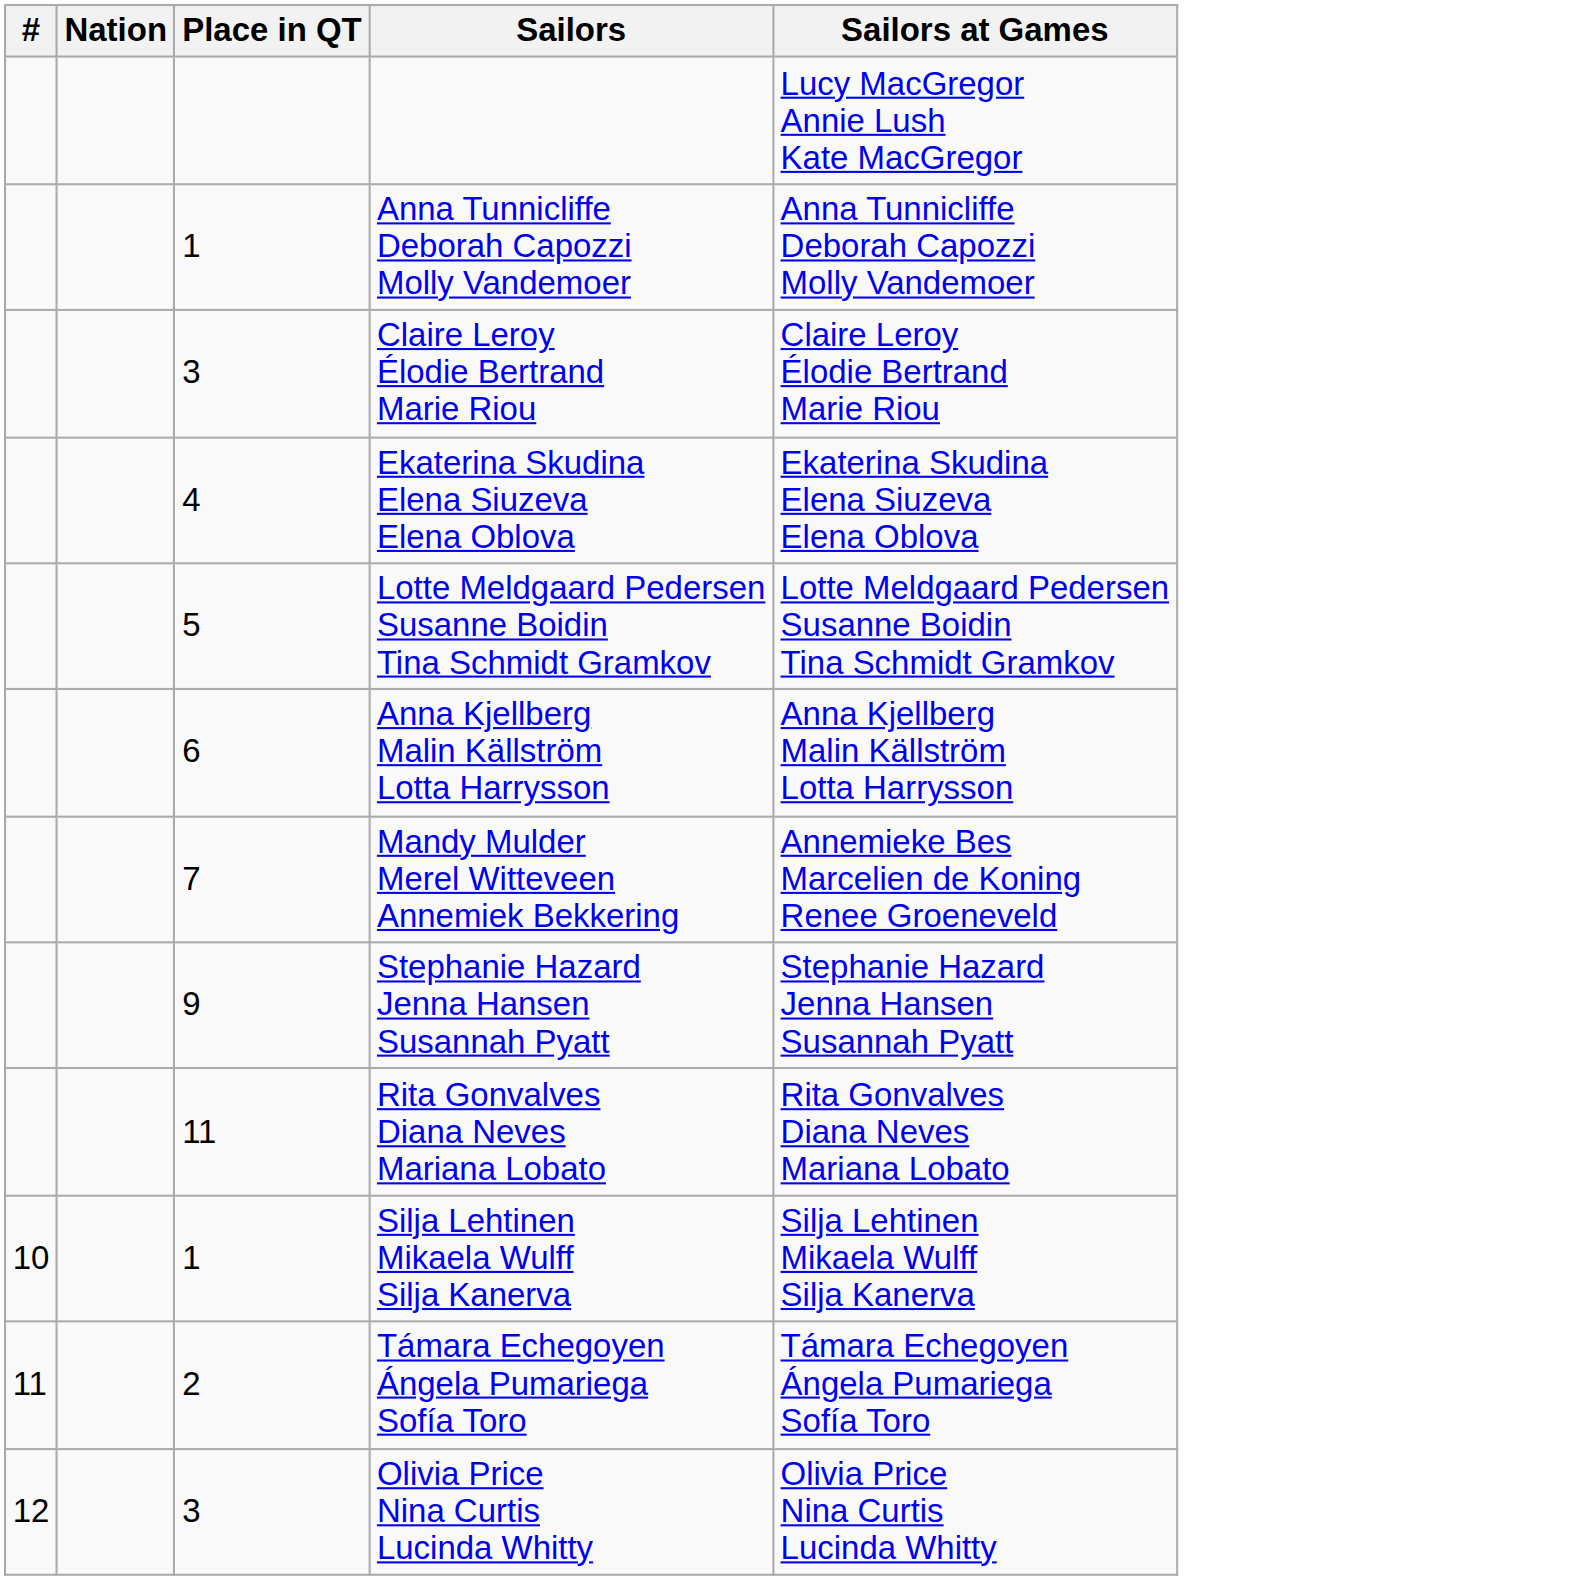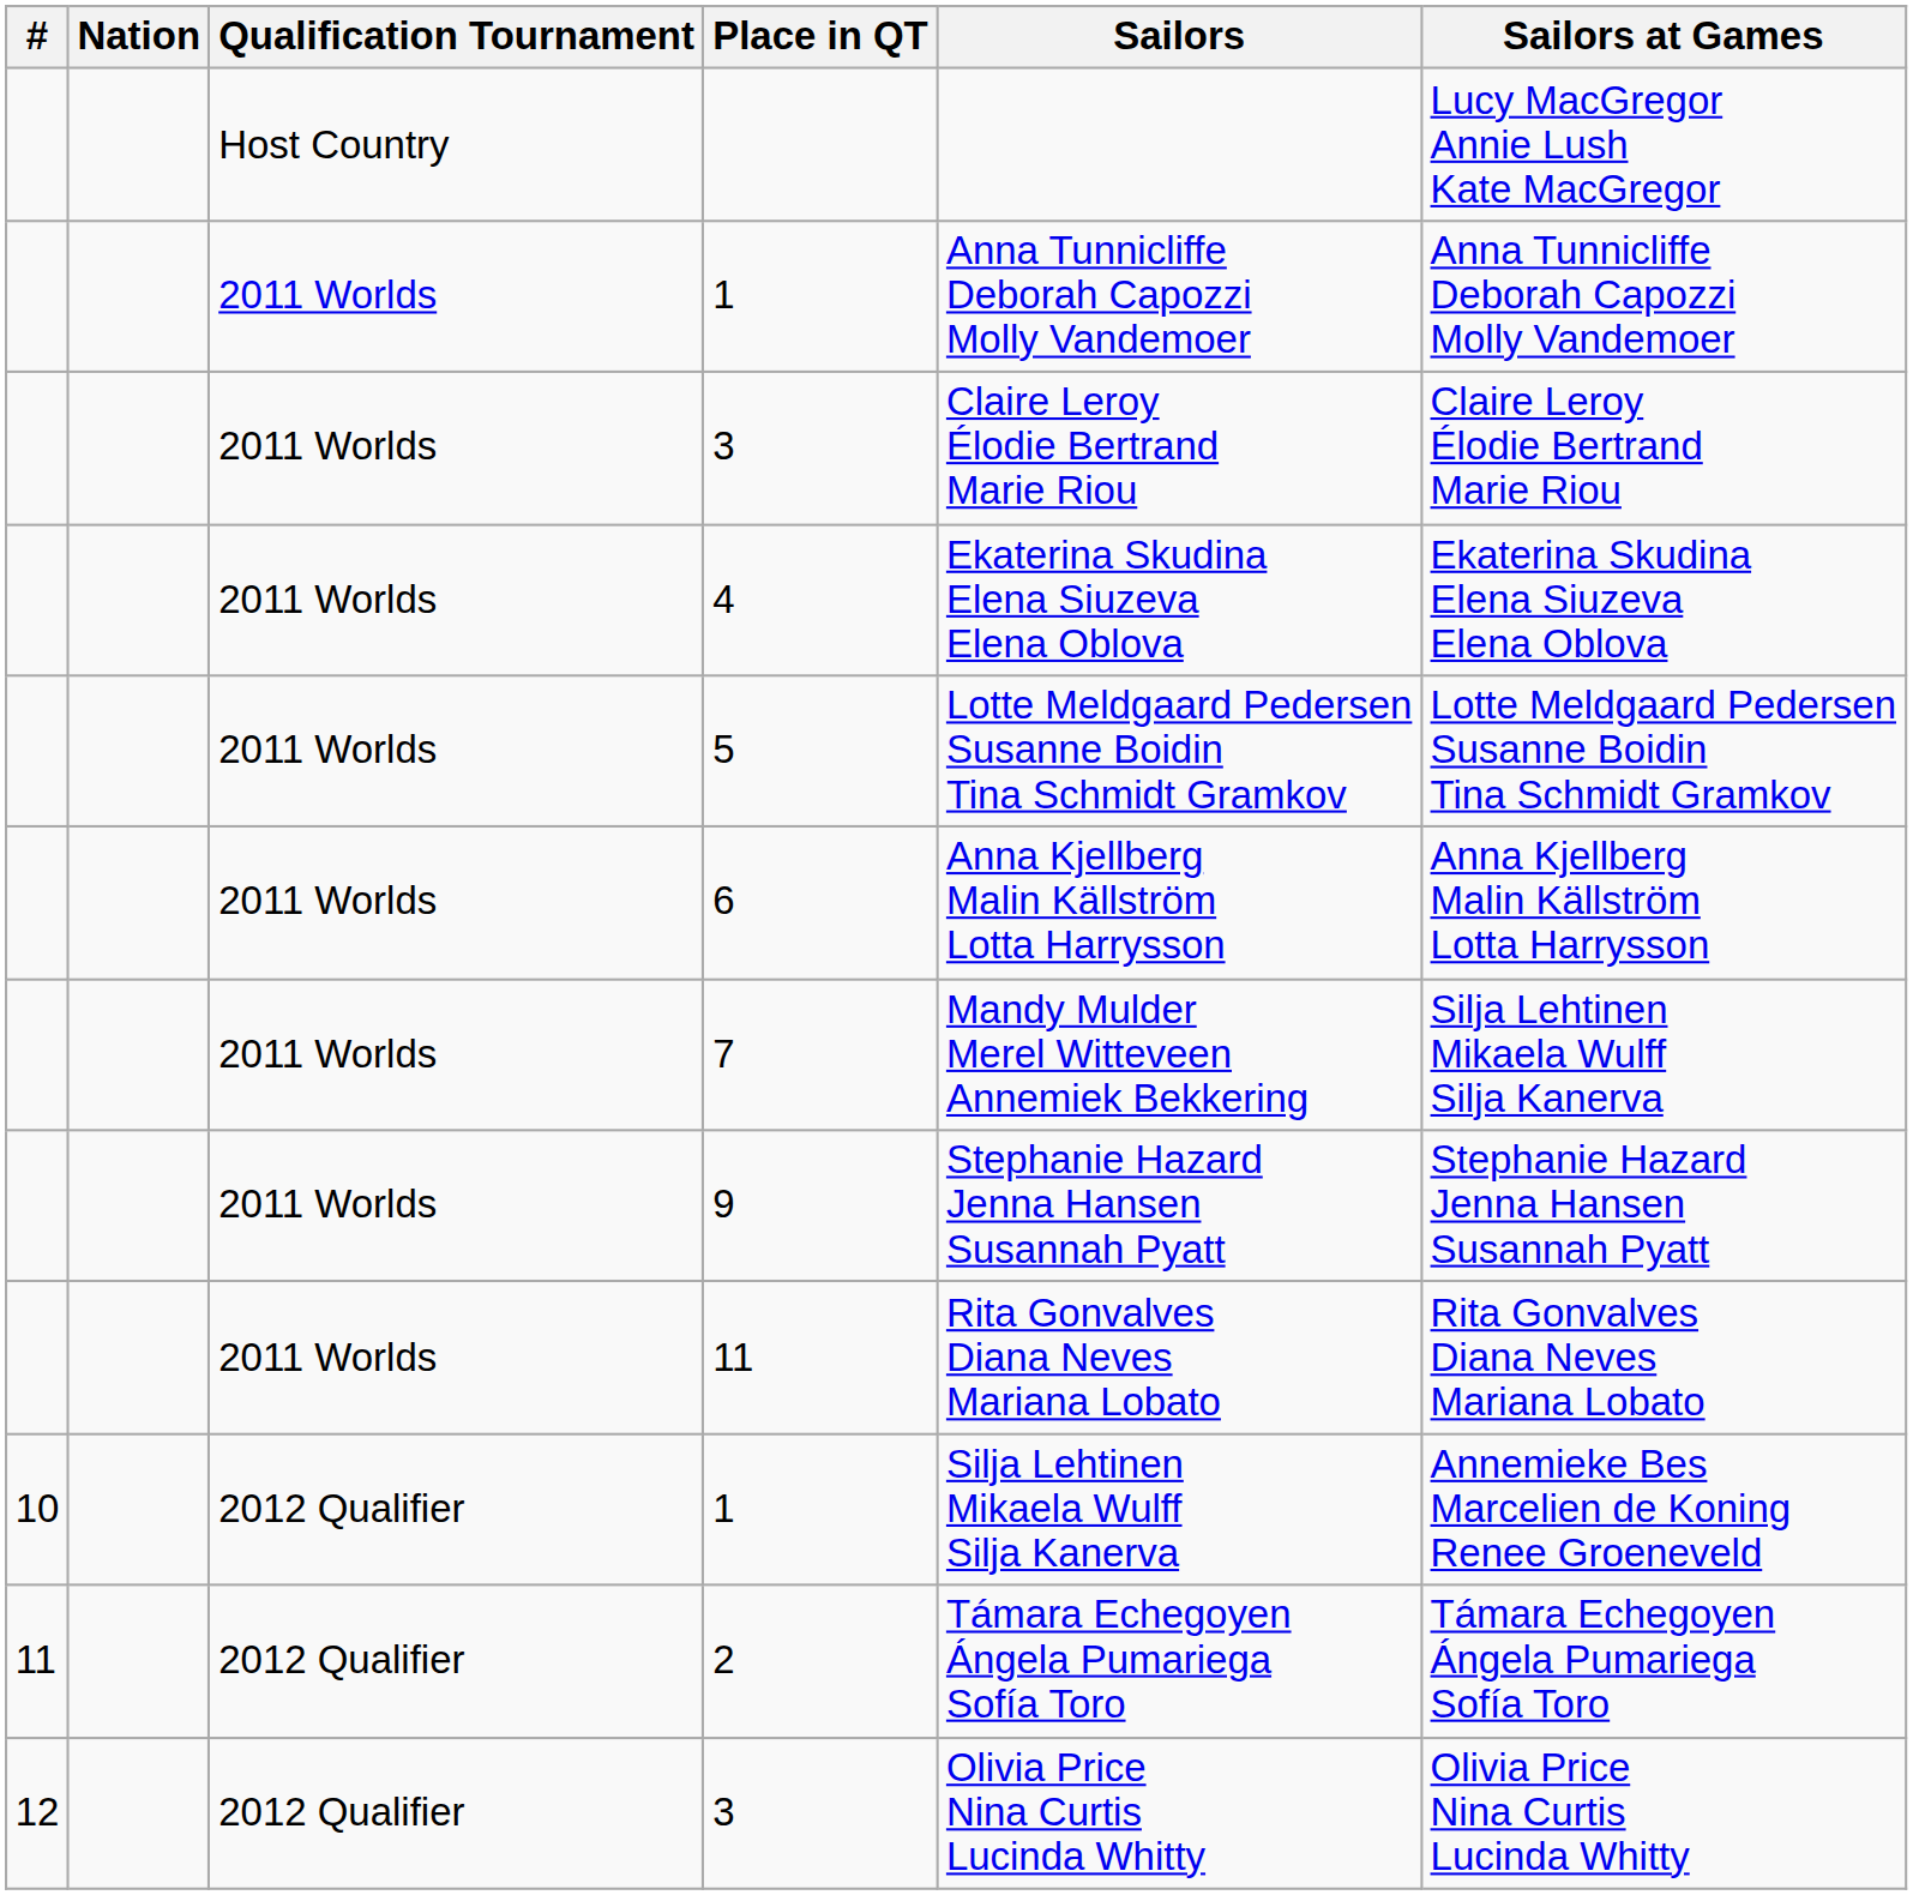+ column: Qualification Tournament | Host Country | 2011 Worlds | 2011 Worlds | 2011 Worlds | 2011 Worlds | 2011 Worlds | 2011 Worlds | 2011 Worlds | 2011 Worlds | 2012 Qualifier | 2012 Qualifier | 2012 Qualifier
7 | Sailors at Games: Annemieke Bes Marcelien de Koning Renee Groeneveld -> Silja Lehtinen Mikaela Wulff Silja Kanerva
10 / 1 | Sailors at Games: Silja Lehtinen Mikaela Wulff Silja Kanerva -> Annemieke Bes Marcelien de Koning Renee Groeneveld
